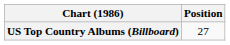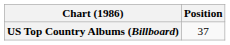US Top Country Albums (Billboard) | Position: 27 -> 37
